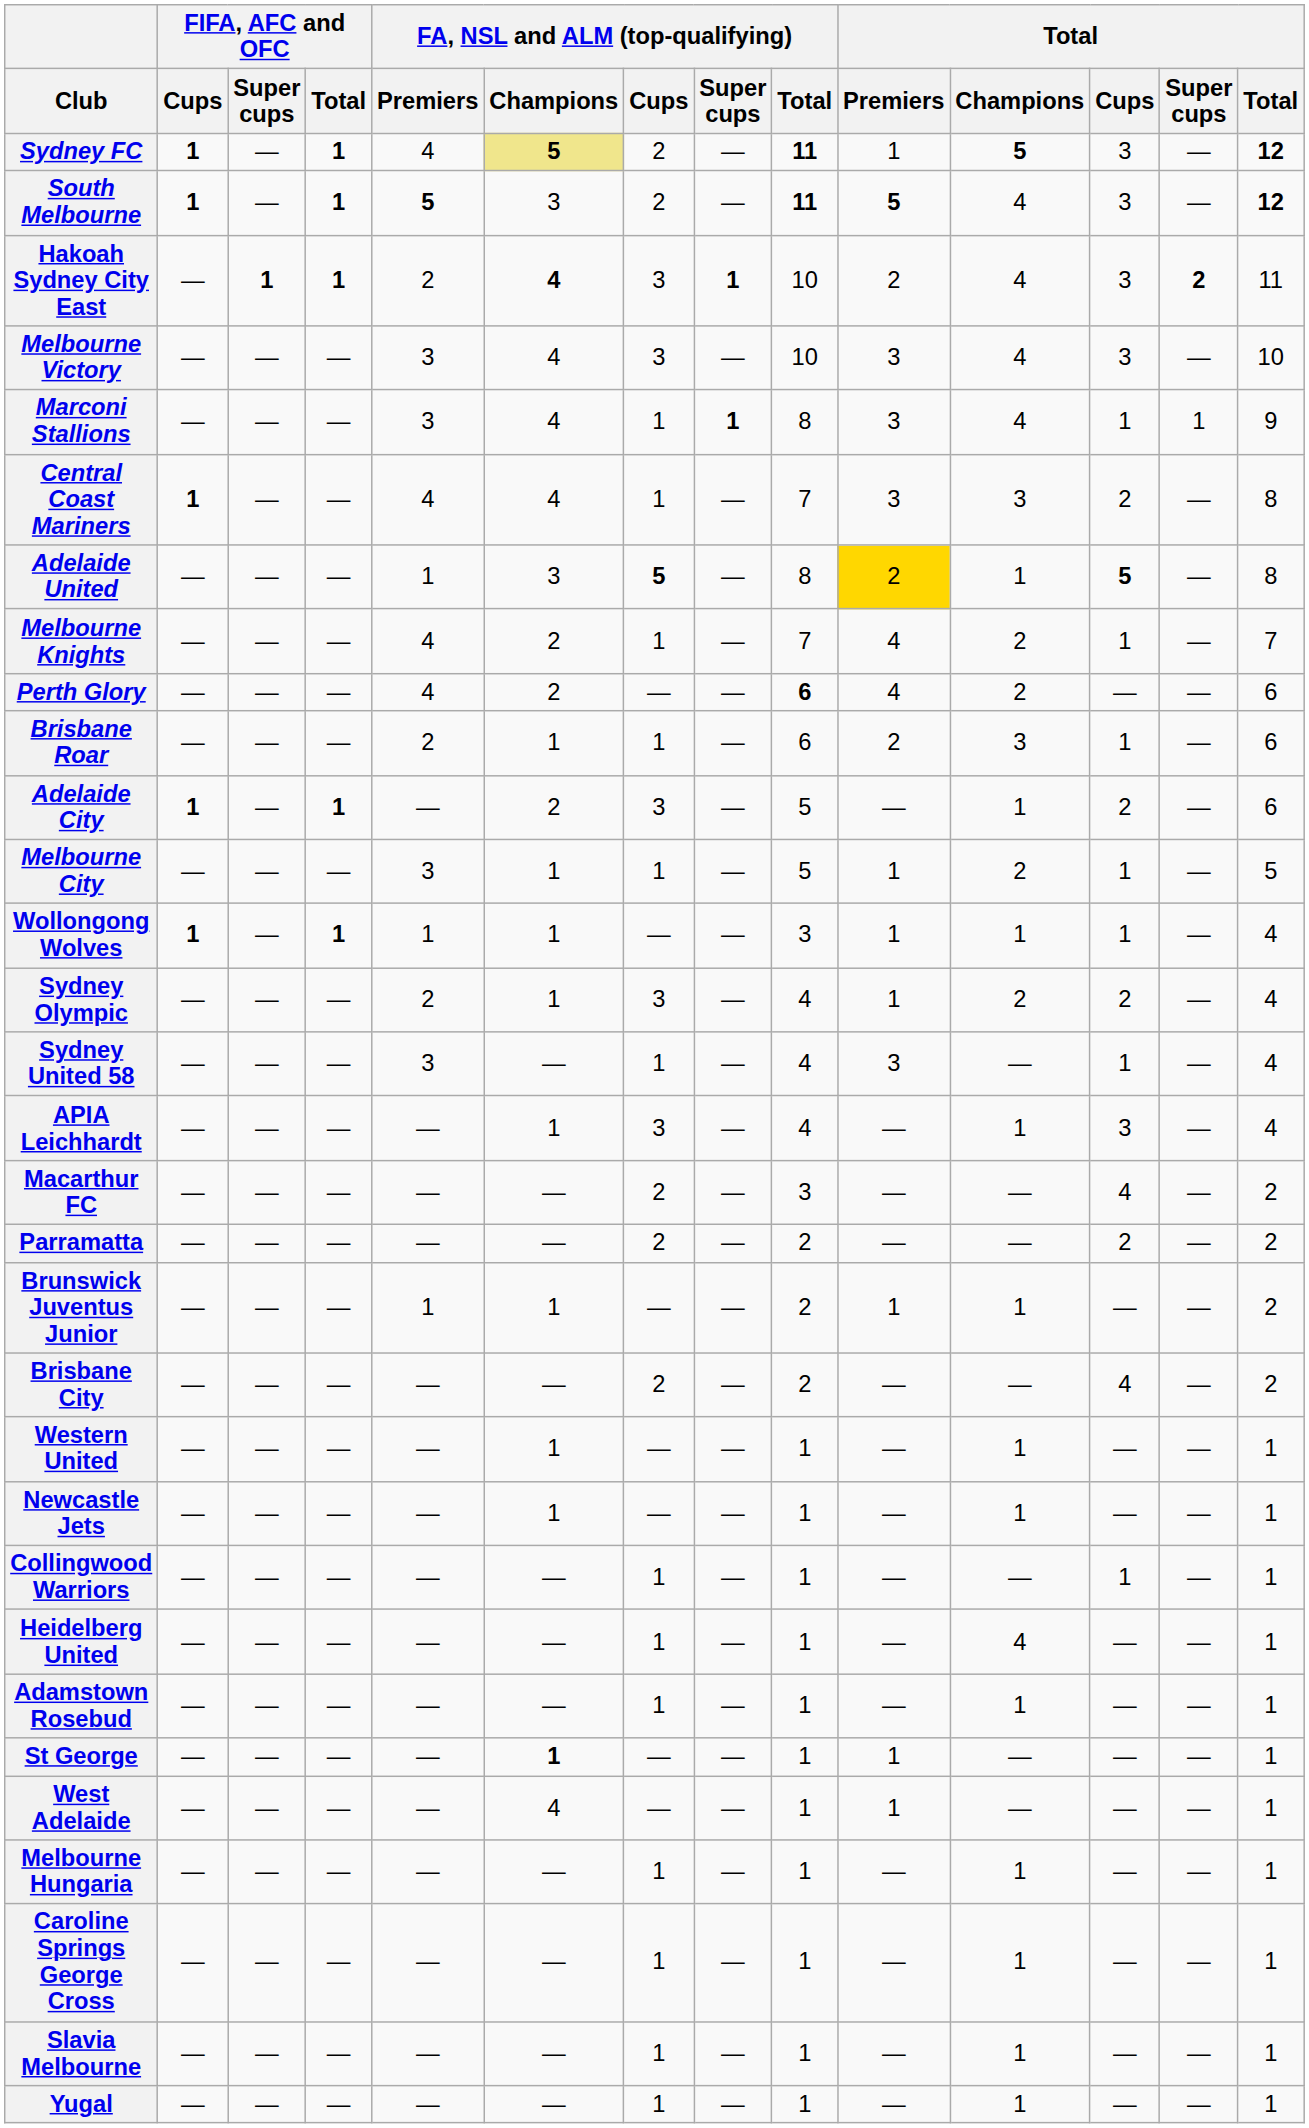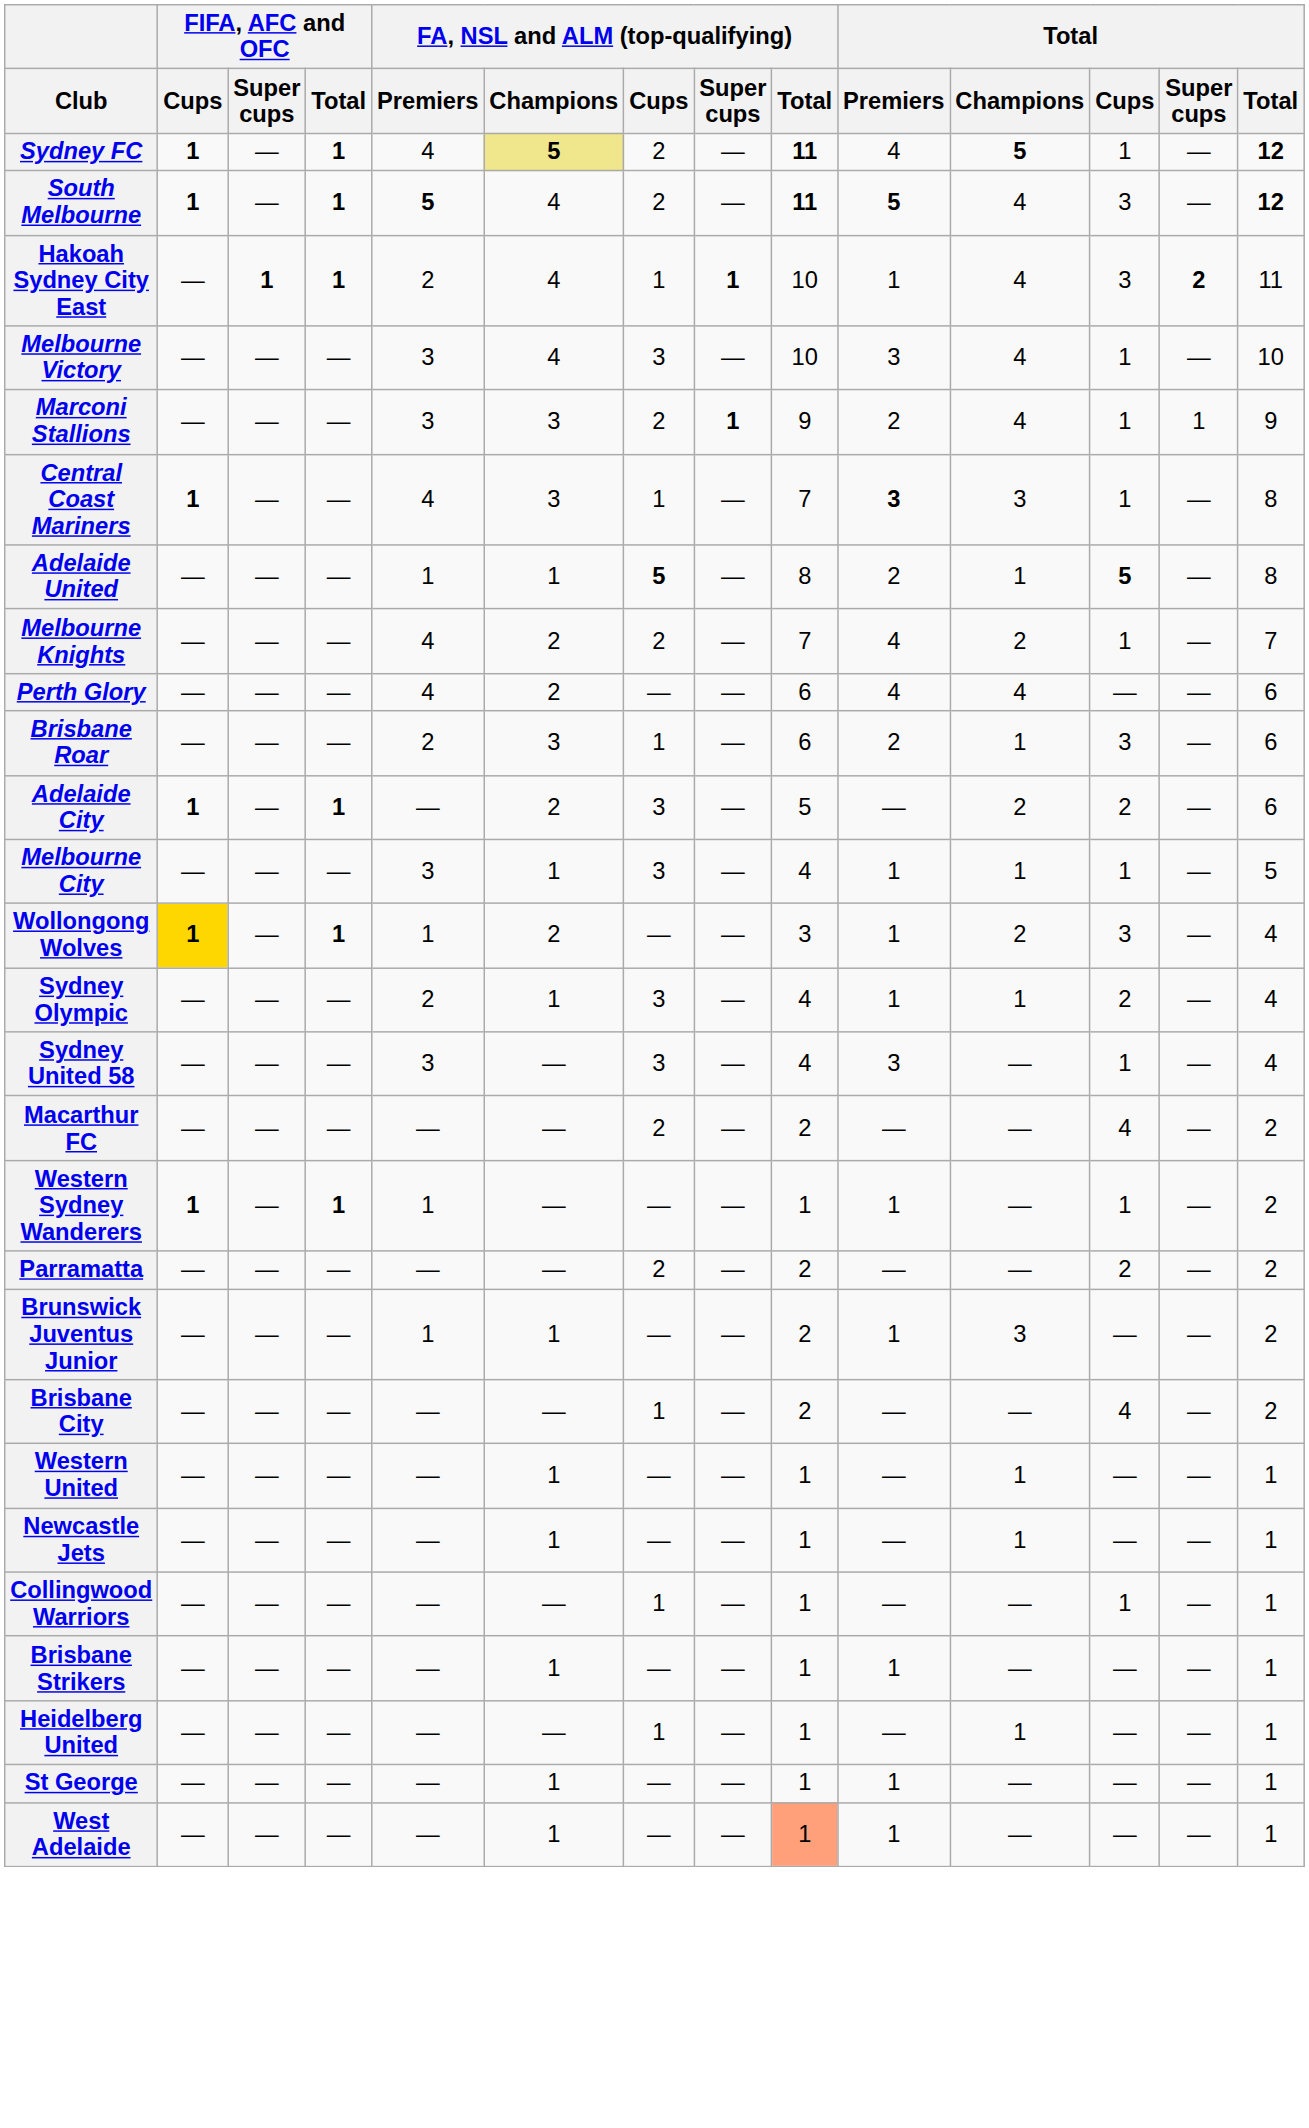Sydney FC | Total / Premiers: 1 -> 4
Sydney FC | Total / Cups: 3 -> 1
South Melbourne | FA, NSL and ALM (top-qualifying) / Champions: 3 -> 4
Hakoah Sydney City East | FA, NSL and ALM (top-qualifying) / Champions: bold -> normal
Hakoah Sydney City East | FA, NSL and ALM (top-qualifying) / Cups: 3 -> 1
Hakoah Sydney City East | Total / Premiers: 2 -> 1
Melbourne Victory | Total / Cups: 3 -> 1
Marconi Stallions | FA, NSL and ALM (top-qualifying) / Champions: 4 -> 3
Marconi Stallions | FA, NSL and ALM (top-qualifying) / Cups: 1 -> 2
Marconi Stallions | FA, NSL and ALM (top-qualifying) / Total: 8 -> 9
Marconi Stallions | Total / Premiers: 3 -> 2
Central Coast Mariners | FA, NSL and ALM (top-qualifying) / Champions: 4 -> 3
Central Coast Mariners | Total / Premiers: normal -> bold
Central Coast Mariners | Total / Cups: 2 -> 1
Adelaide United | FA, NSL and ALM (top-qualifying) / Champions: 3 -> 1
Adelaide United | Total / Premiers: gold background -> no background
Melbourne Knights | FA, NSL and ALM (top-qualifying) / Cups: 1 -> 2
Perth Glory | FA, NSL and ALM (top-qualifying) / Total: bold -> normal
Perth Glory | Total / Champions: 2 -> 4
Brisbane Roar | FA, NSL and ALM (top-qualifying) / Champions: 1 -> 3
Brisbane Roar | Total / Champions: 3 -> 1
Brisbane Roar | Total / Cups: 1 -> 3
Adelaide City | Total / Champions: 1 -> 2
Melbourne City | FA, NSL and ALM (top-qualifying) / Cups: 1 -> 3
Melbourne City | FA, NSL and ALM (top-qualifying) / Total: 5 -> 4
Melbourne City | Total / Champions: 2 -> 1
Wollongong Wolves | FIFA, AFC and OFC / Cups: no background -> gold background
Wollongong Wolves | FA, NSL and ALM (top-qualifying) / Champions: 1 -> 2
Wollongong Wolves | Total / Champions: 1 -> 2
Wollongong Wolves | Total / Cups: 1 -> 3
Sydney Olympic | Total / Champions: 2 -> 1
Sydney United 58 | FA, NSL and ALM (top-qualifying) / Cups: 1 -> 3
- row: APIA Leichhardt | — | — | — | — | 1 | 3 | — | 4 | — | 1 | 3 | — | 4
Macarthur FC | FA, NSL and ALM (top-qualifying) / Total: 3 -> 2
+ row: Western Sydney Wanderers | 1 | — | 1 | 1 | — | — | — | 1 | 1 | — | 1 | — | 2
Brunswick Juventus Junior | Total / Champions: 1 -> 3
Brisbane City | FA, NSL and ALM (top-qualifying) / Cups: 2 -> 1
+ row: Brisbane Strikers | — | — | — | — | 1 | — | — | 1 | 1 | — | — | — | 1
Heidelberg United | Total / Champions: 4 -> 1
- row: Adamstown Rosebud | — | — | — | — | — | 1 | — | 1 | — | 1 | — | — | 1
St George | FA, NSL and ALM (top-qualifying) / Champions: bold -> normal
West Adelaide | FA, NSL and ALM (top-qualifying) / Champions: 4 -> 1
West Adelaide | FA, NSL and ALM (top-qualifying) / Total: no background -> lightsalmon background
- row: Melbourne Hungaria | — | — | — | — | — | 1 | — | 1 | — | 1 | — | — | 1
- row: Caroline Springs George Cross | — | — | — | — | — | 1 | — | 1 | — | 1 | — | — | 1
- row: Slavia Melbourne | — | — | — | — | — | 1 | — | 1 | — | 1 | — | — | 1
- row: Yugal | — | — | — | — | — | 1 | — | 1 | — | 1 | — | — | 1
